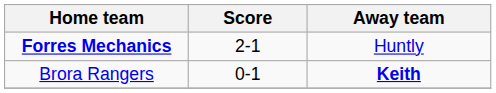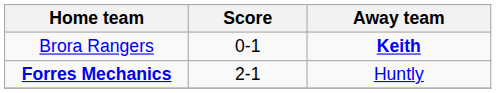rows swapped: Brora Rangers <-> Forres Mechanics
